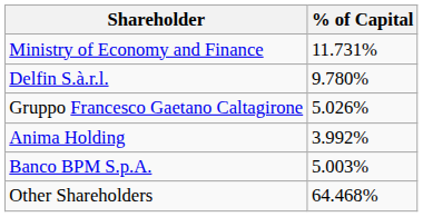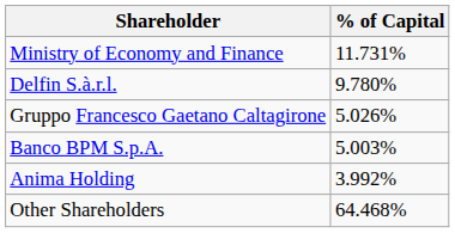rows swapped: Banco BPM S.p.A. <-> Anima Holding
